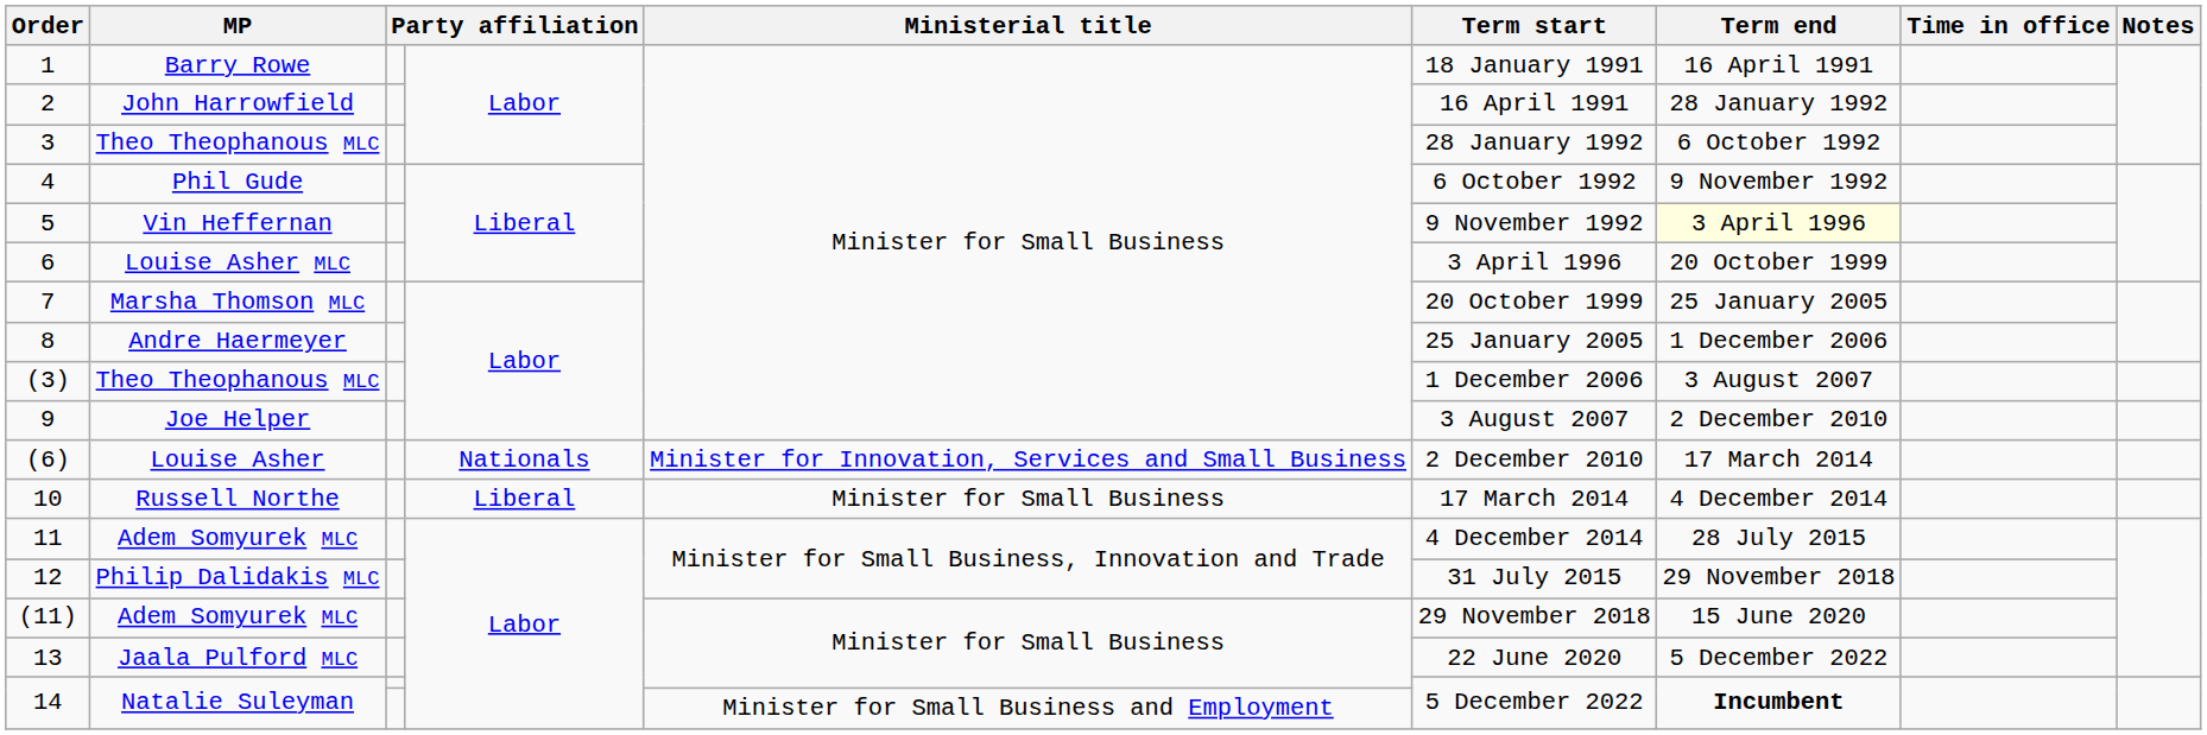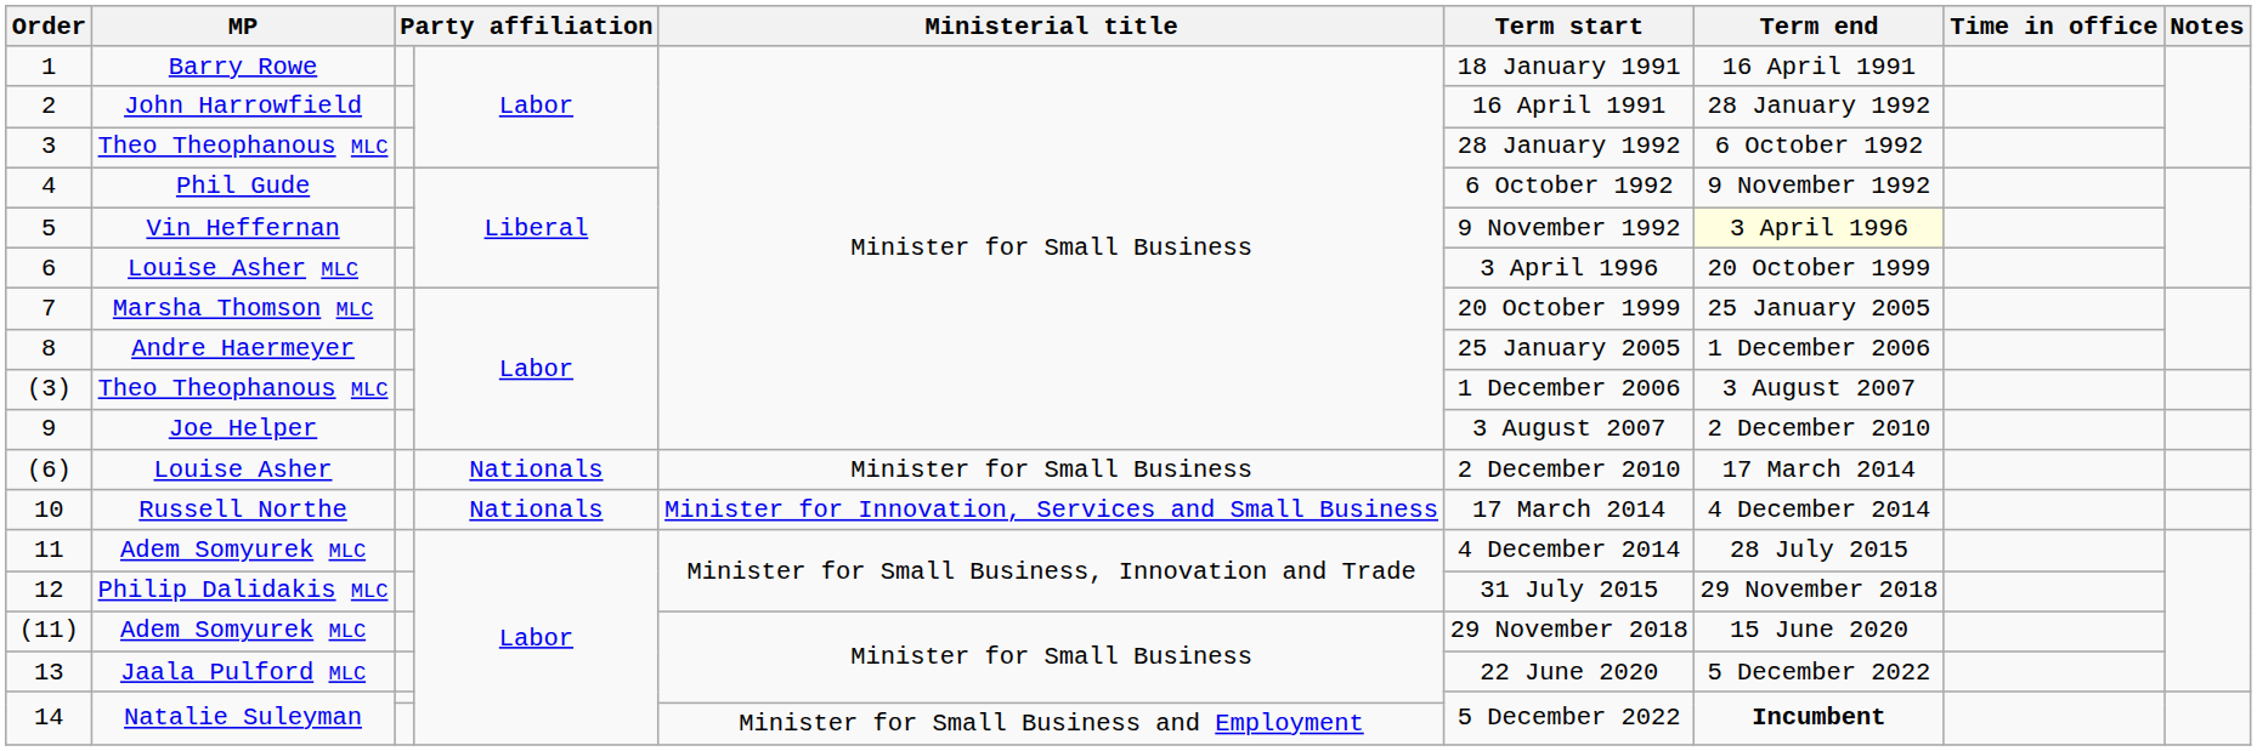(6) | Ministerial title: Minister for Innovation, Services and Small Business -> Minister for Small Business
10 | column 4: Liberal -> Nationals
10 | Ministerial title: Minister for Small Business -> Minister for Innovation, Services and Small Business
